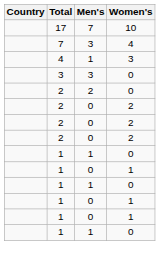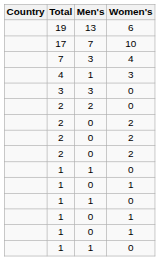+ row: 19 | 13 | 6
